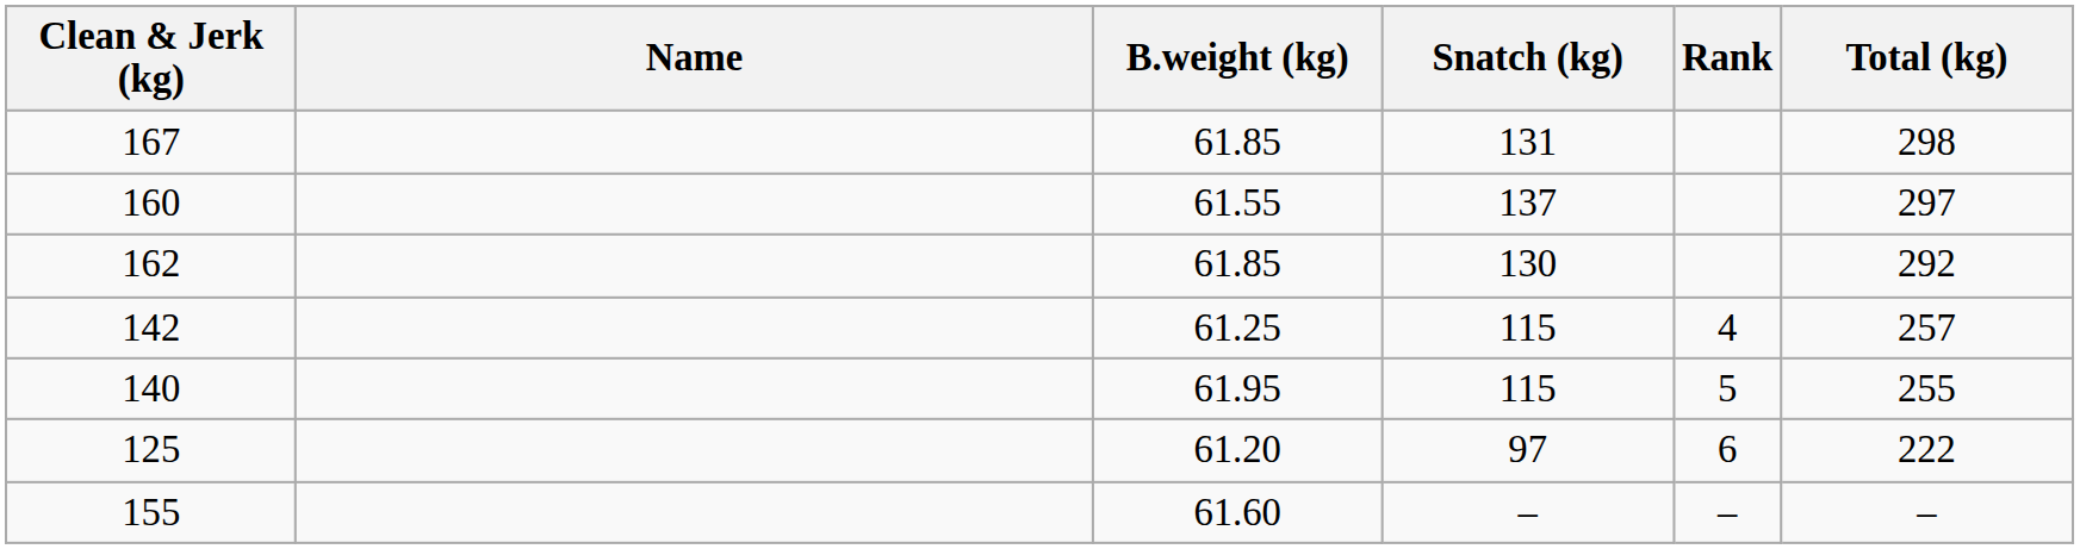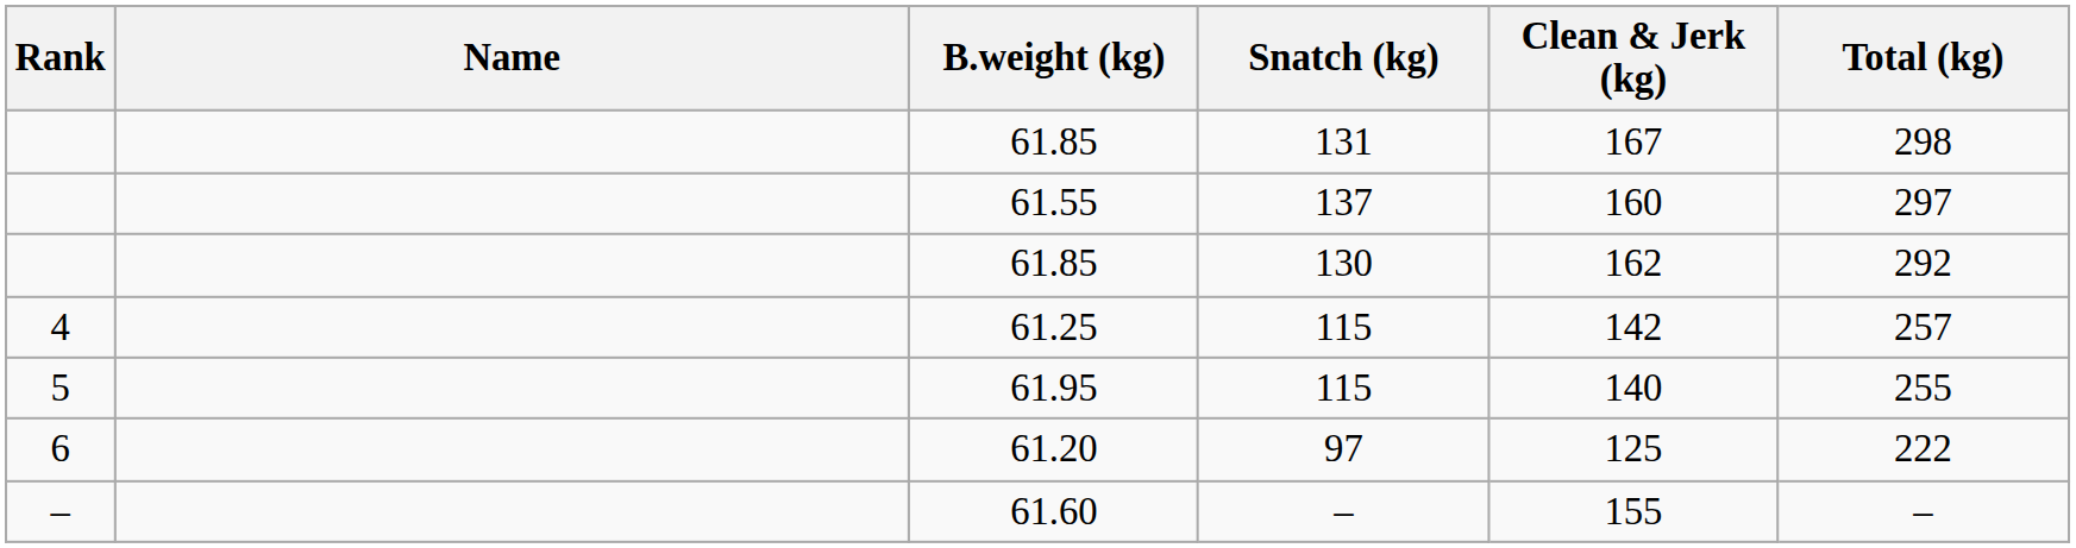columns swapped: Rank <-> Clean & Jerk (kg)
